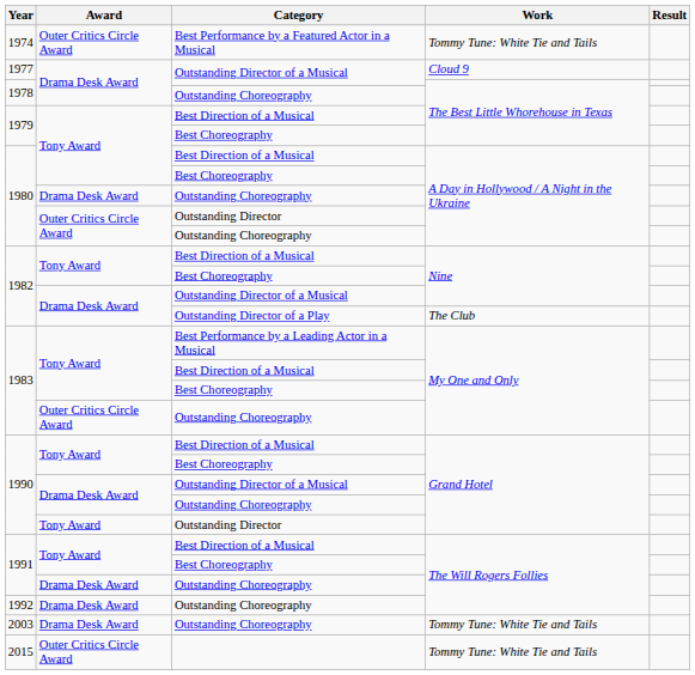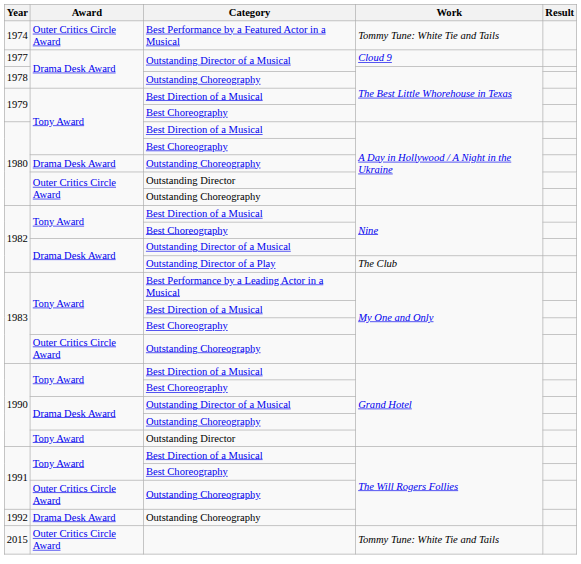1991 / Outstanding Choreography | Award: Drama Desk Award -> Outer Critics Circle Award
- row: 2003 | Drama Desk Award | Outstanding Choreography | Tommy Tune: White Tie and Tails
